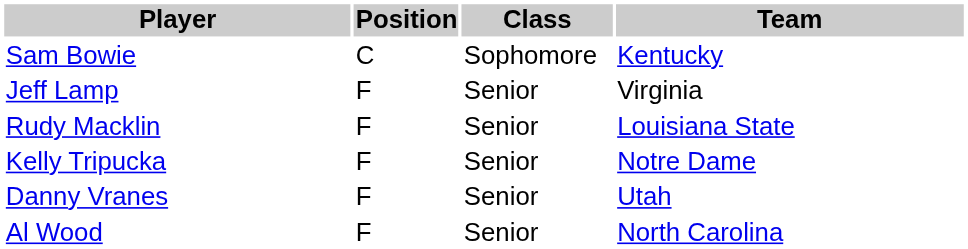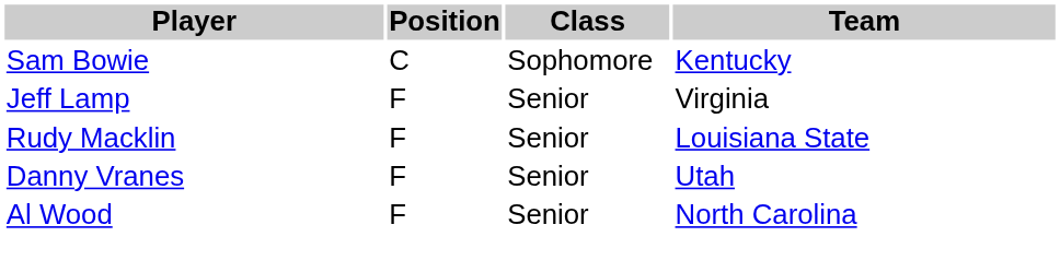- row: Kelly Tripucka | F | Senior | Notre Dame
